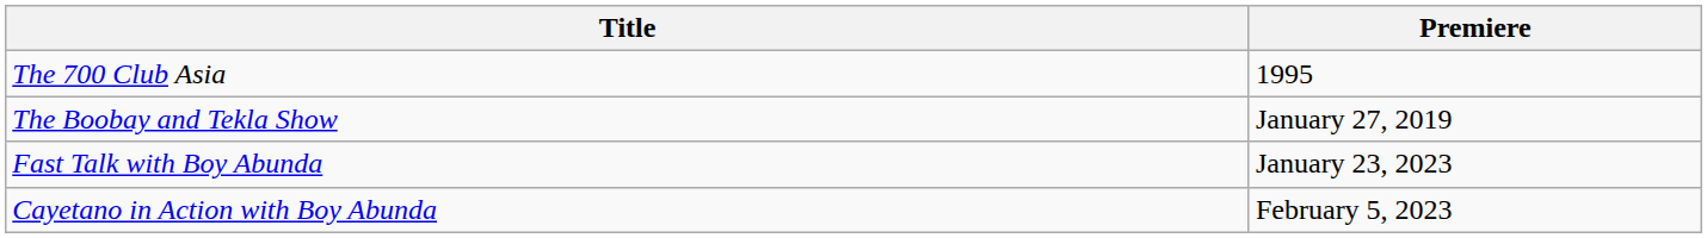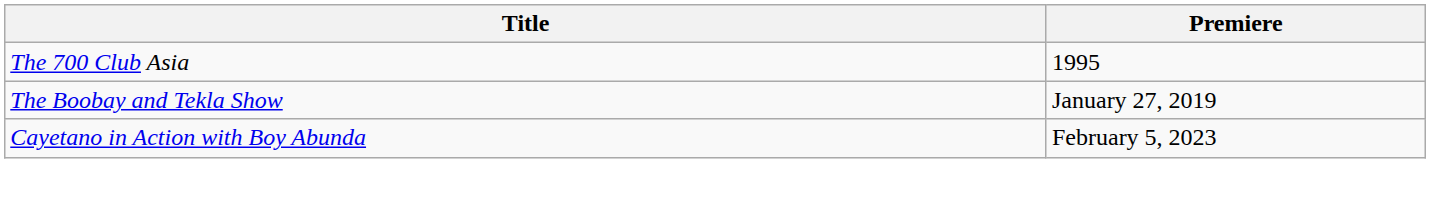- row: Fast Talk with Boy Abunda | January 23, 2023
